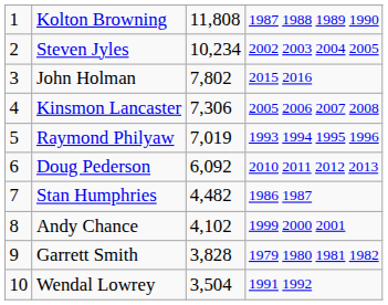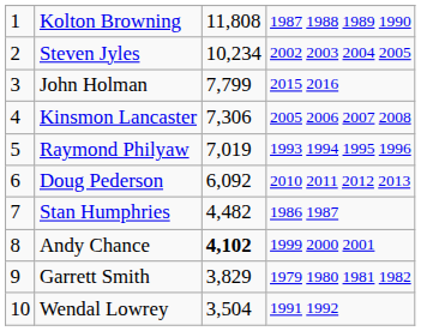John Holman | column 3: 7,802 -> 7,799
Andy Chance | column 3: normal -> bold
Garrett Smith | column 3: 3,828 -> 3,829
